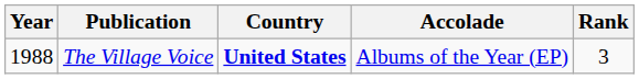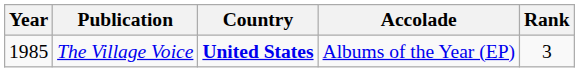The Village Voice | Year: 1988 -> 1985
